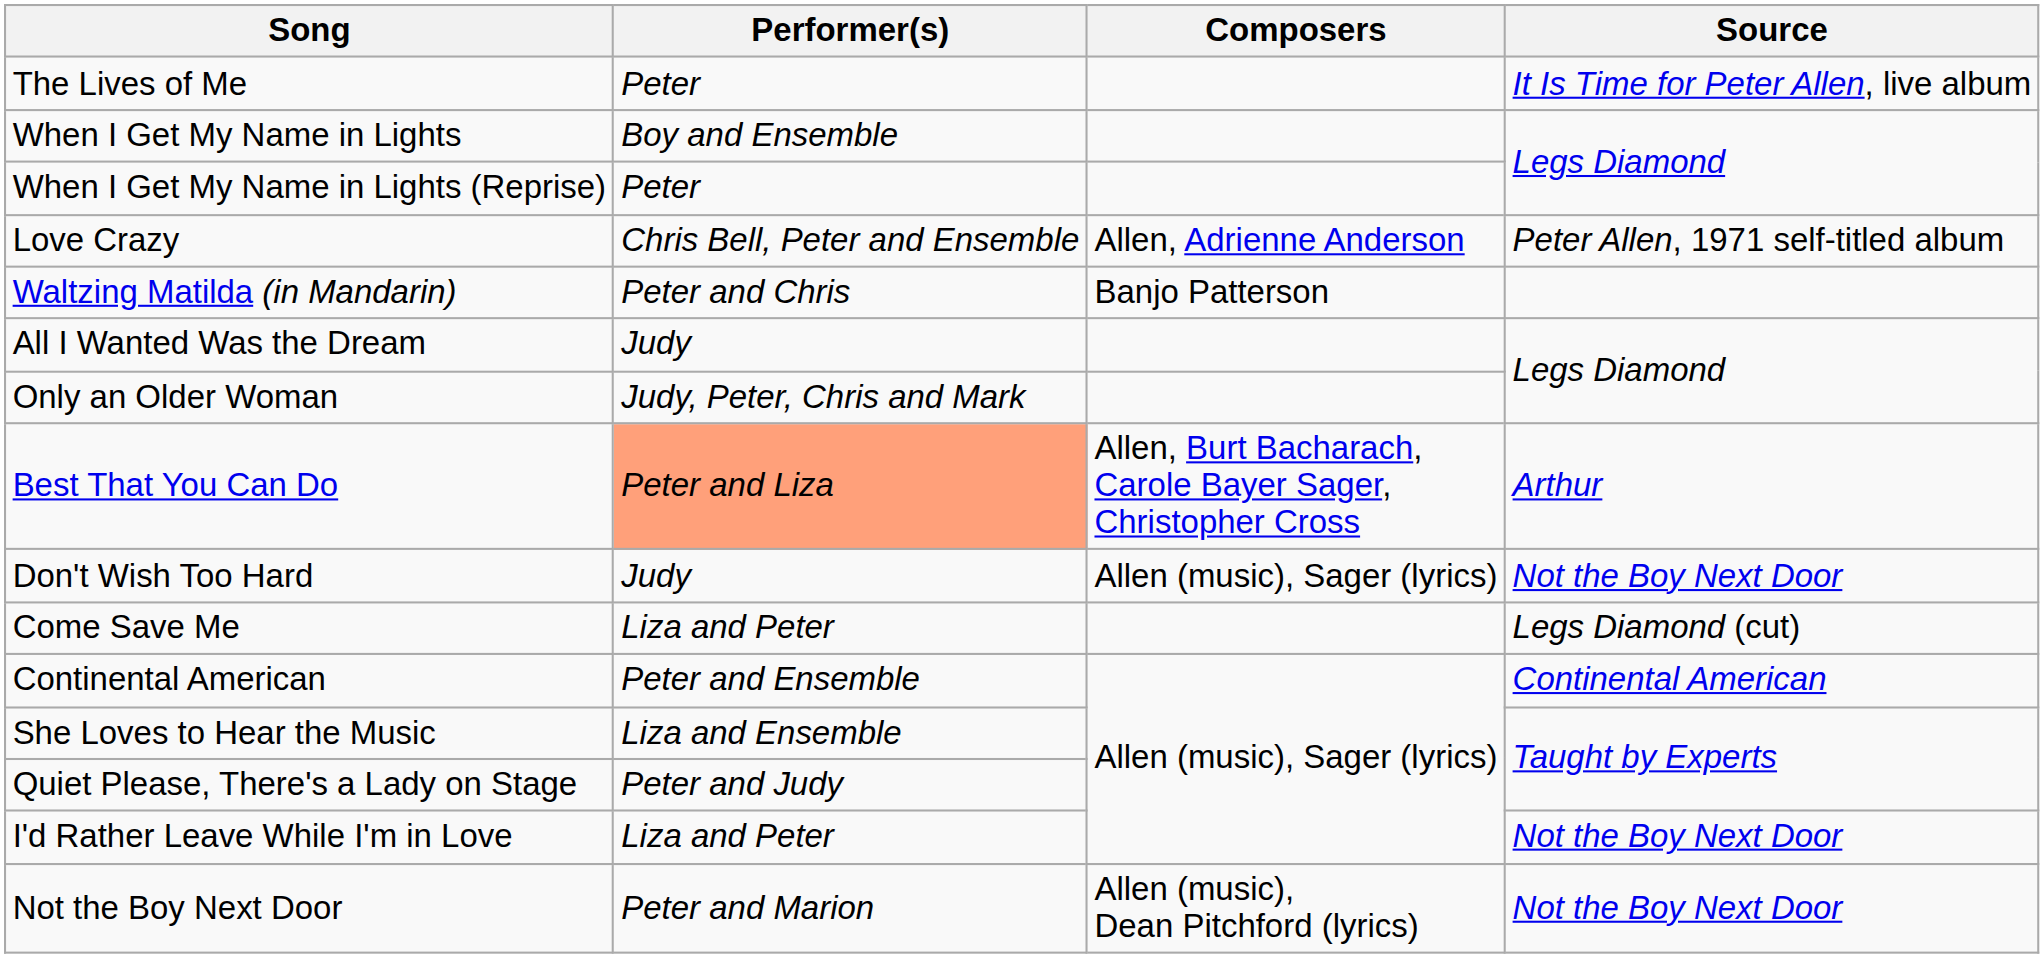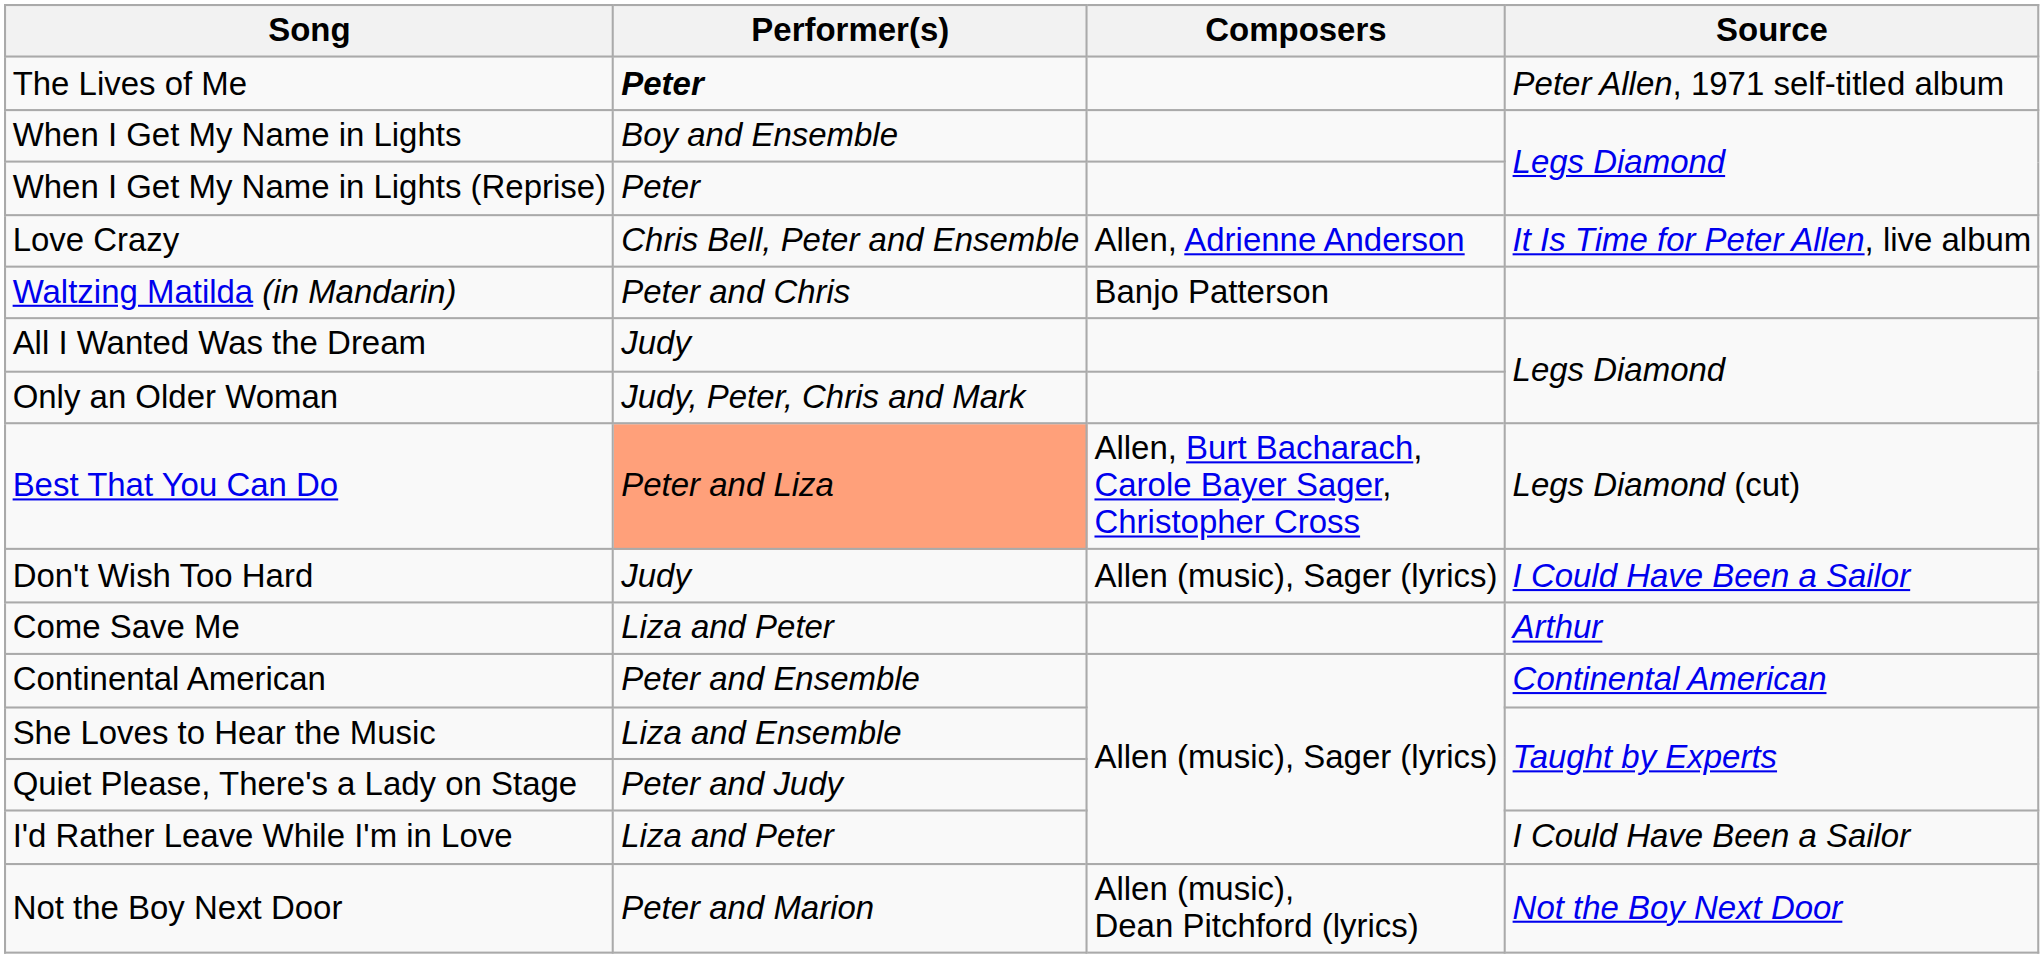The Lives of Me | Performer(s): normal -> bold
The Lives of Me | Source: It Is Time for Peter Allen, live album -> Peter Allen, 1971 self-titled album
Love Crazy | Source: Peter Allen, 1971 self-titled album -> It Is Time for Peter Allen, live album
Best That You Can Do | Source: Arthur -> Legs Diamond (cut)
Don't Wish Too Hard | Source: Not the Boy Next Door -> I Could Have Been a Sailor
Come Save Me | Source: Legs Diamond (cut) -> Arthur
I'd Rather Leave While I'm in Love | Source: Not the Boy Next Door -> I Could Have Been a Sailor
